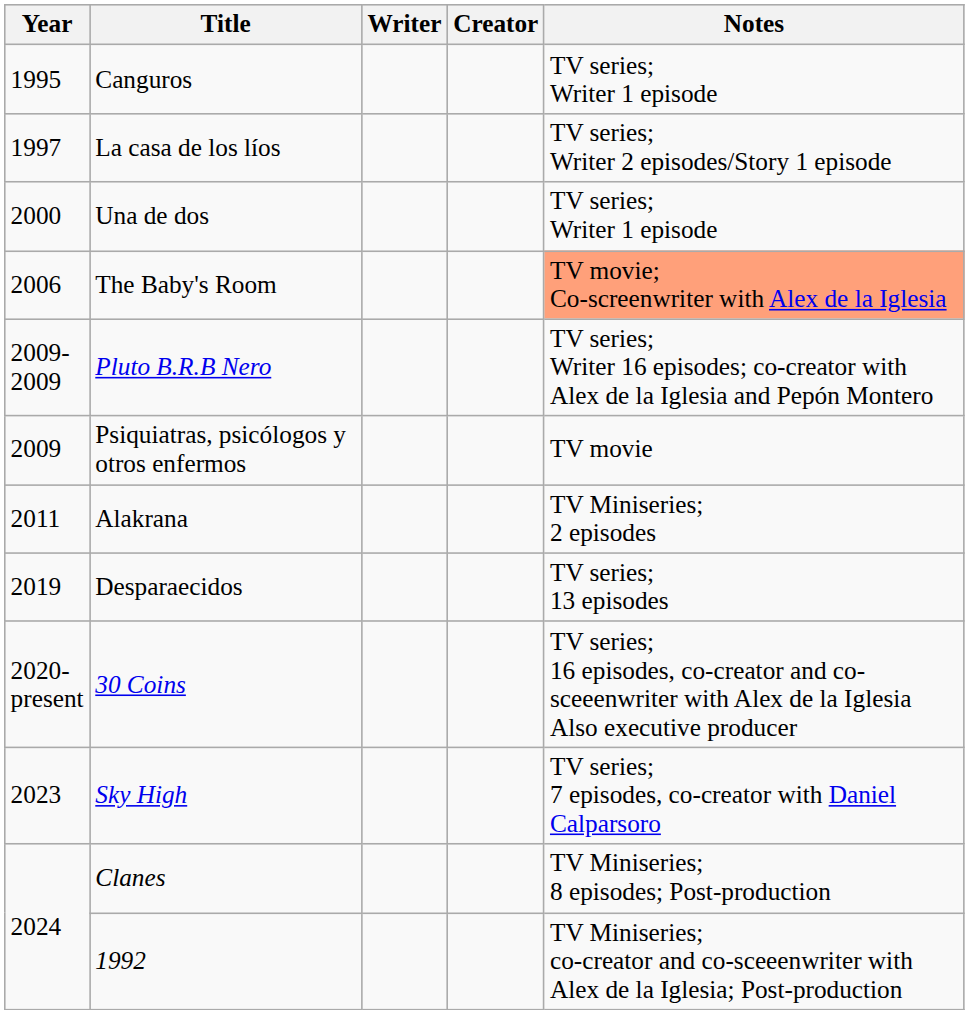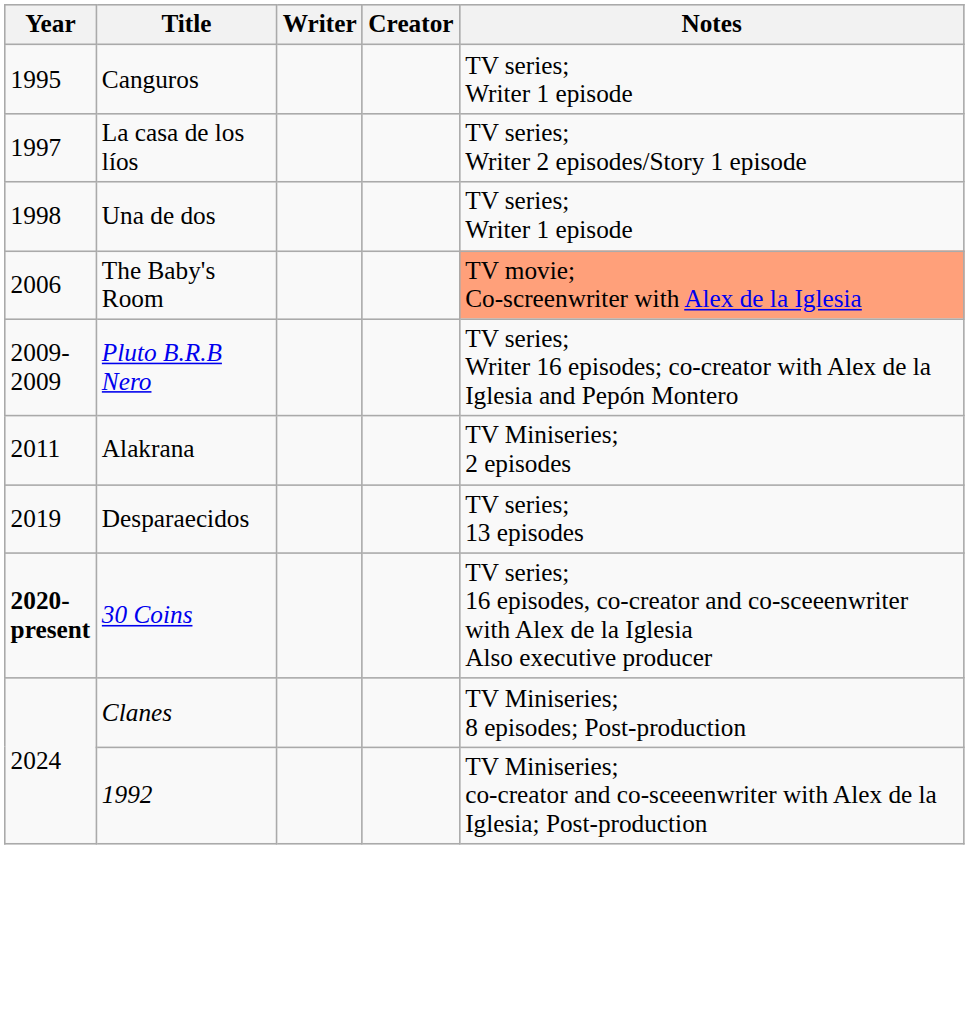Una de dos | Year: 2000 -> 1998
- row: 2009 | Psiquiatras, psicólogos y otros enfermos | TV movie
30 Coins | Year: normal -> bold
- row: 2023 | Sky High | TV series; 7 episodes, co-creator with Daniel Calparsoro
